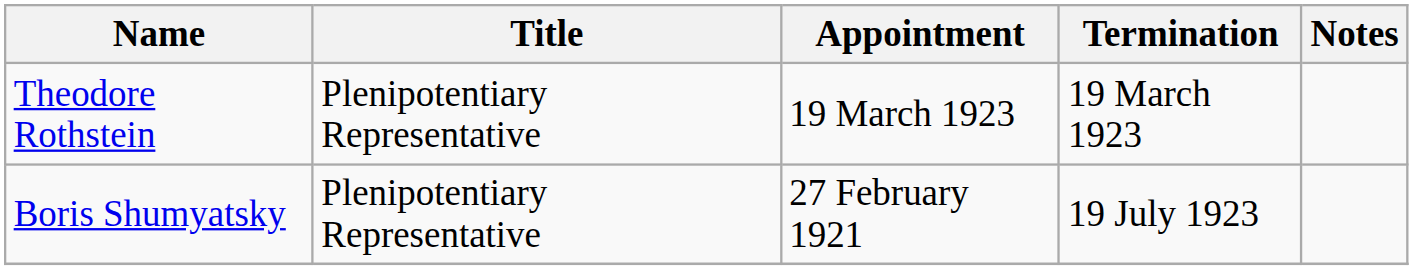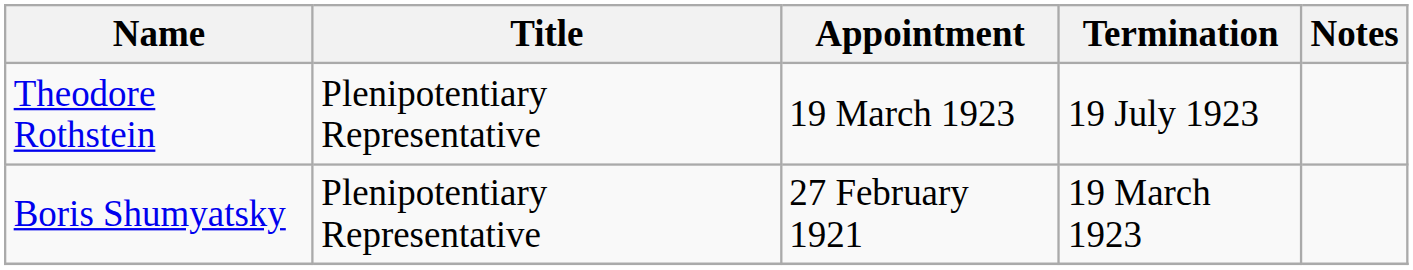Theodore Rothstein | Termination: 19 March 1923 -> 19 July 1923
Boris Shumyatsky | Termination: 19 July 1923 -> 19 March 1923
